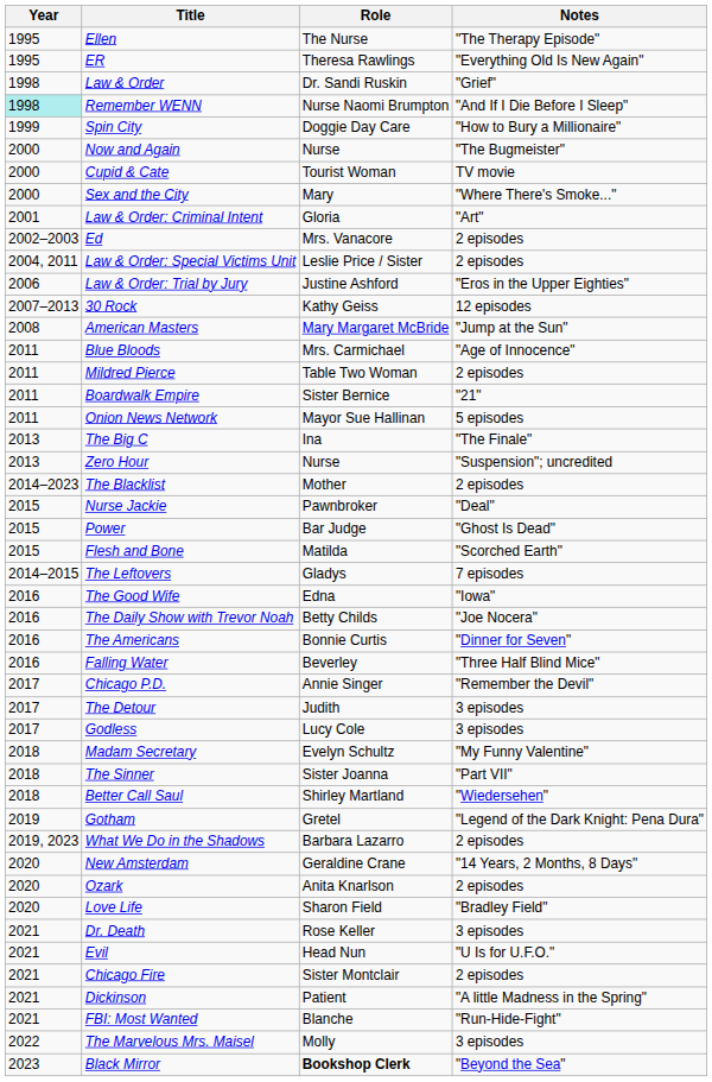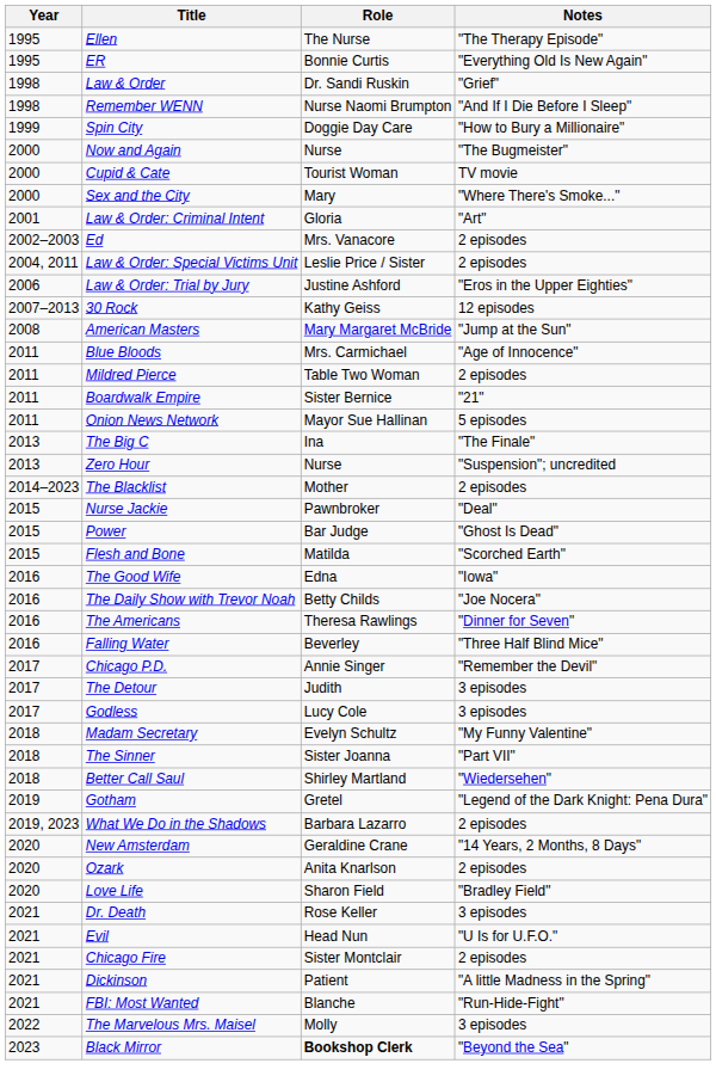ER | Role: Theresa Rawlings -> Bonnie Curtis
Remember WENN | Year: paleturquoise background -> no background
- row: 2014–2015 | The Leftovers | Gladys | 7 episodes
The Americans | Role: Bonnie Curtis -> Theresa Rawlings
